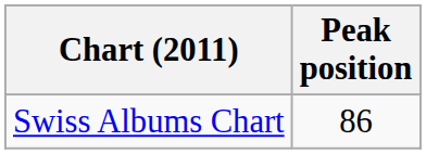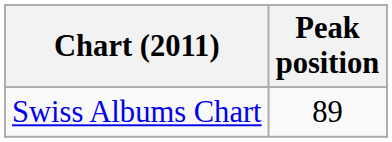Swiss Albums Chart | Peak position: 86 -> 89
